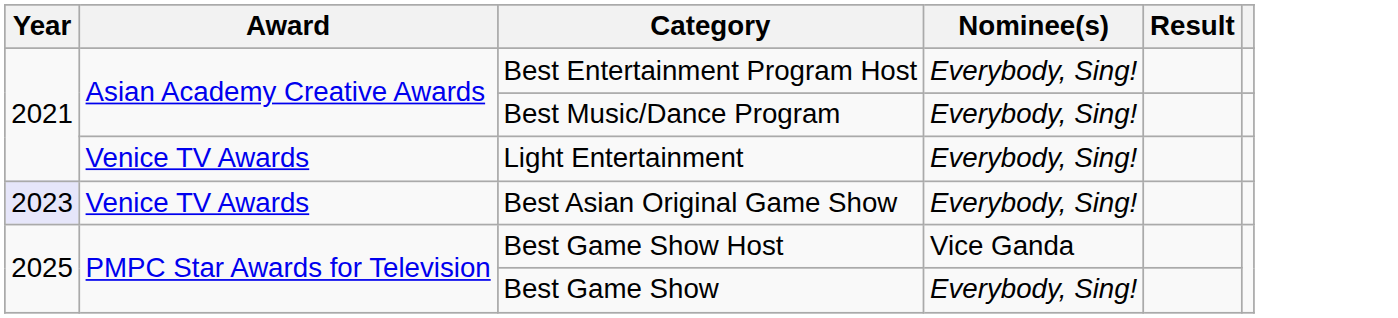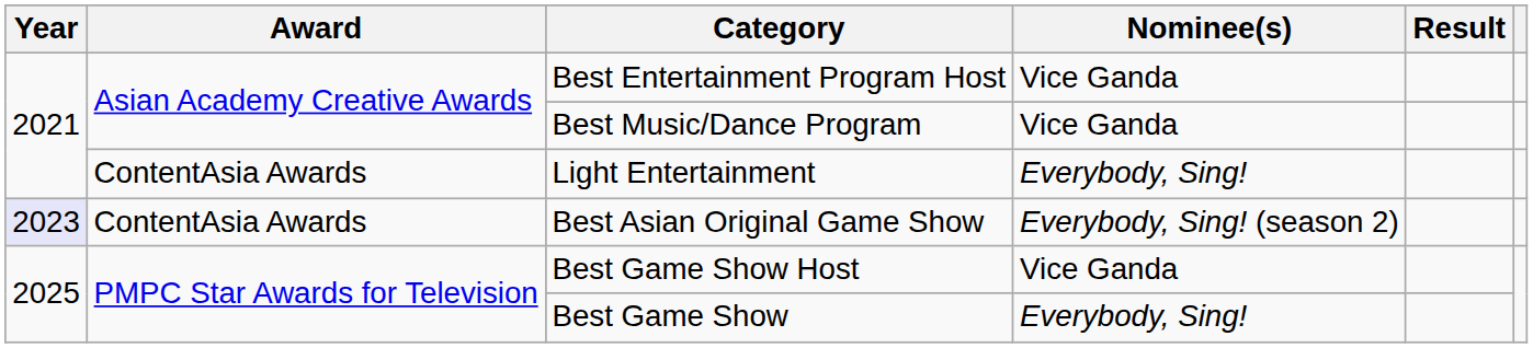Best Entertainment Program Host | Nominee(s): Everybody, Sing! -> Vice Ganda
Best Music/Dance Program | Nominee(s): Everybody, Sing! -> Vice Ganda
Light Entertainment | Award: Venice TV Awards -> ContentAsia Awards
Best Asian Original Game Show | Award: Venice TV Awards -> ContentAsia Awards
Best Asian Original Game Show | Nominee(s): Everybody, Sing! -> Everybody, Sing! (season 2)
